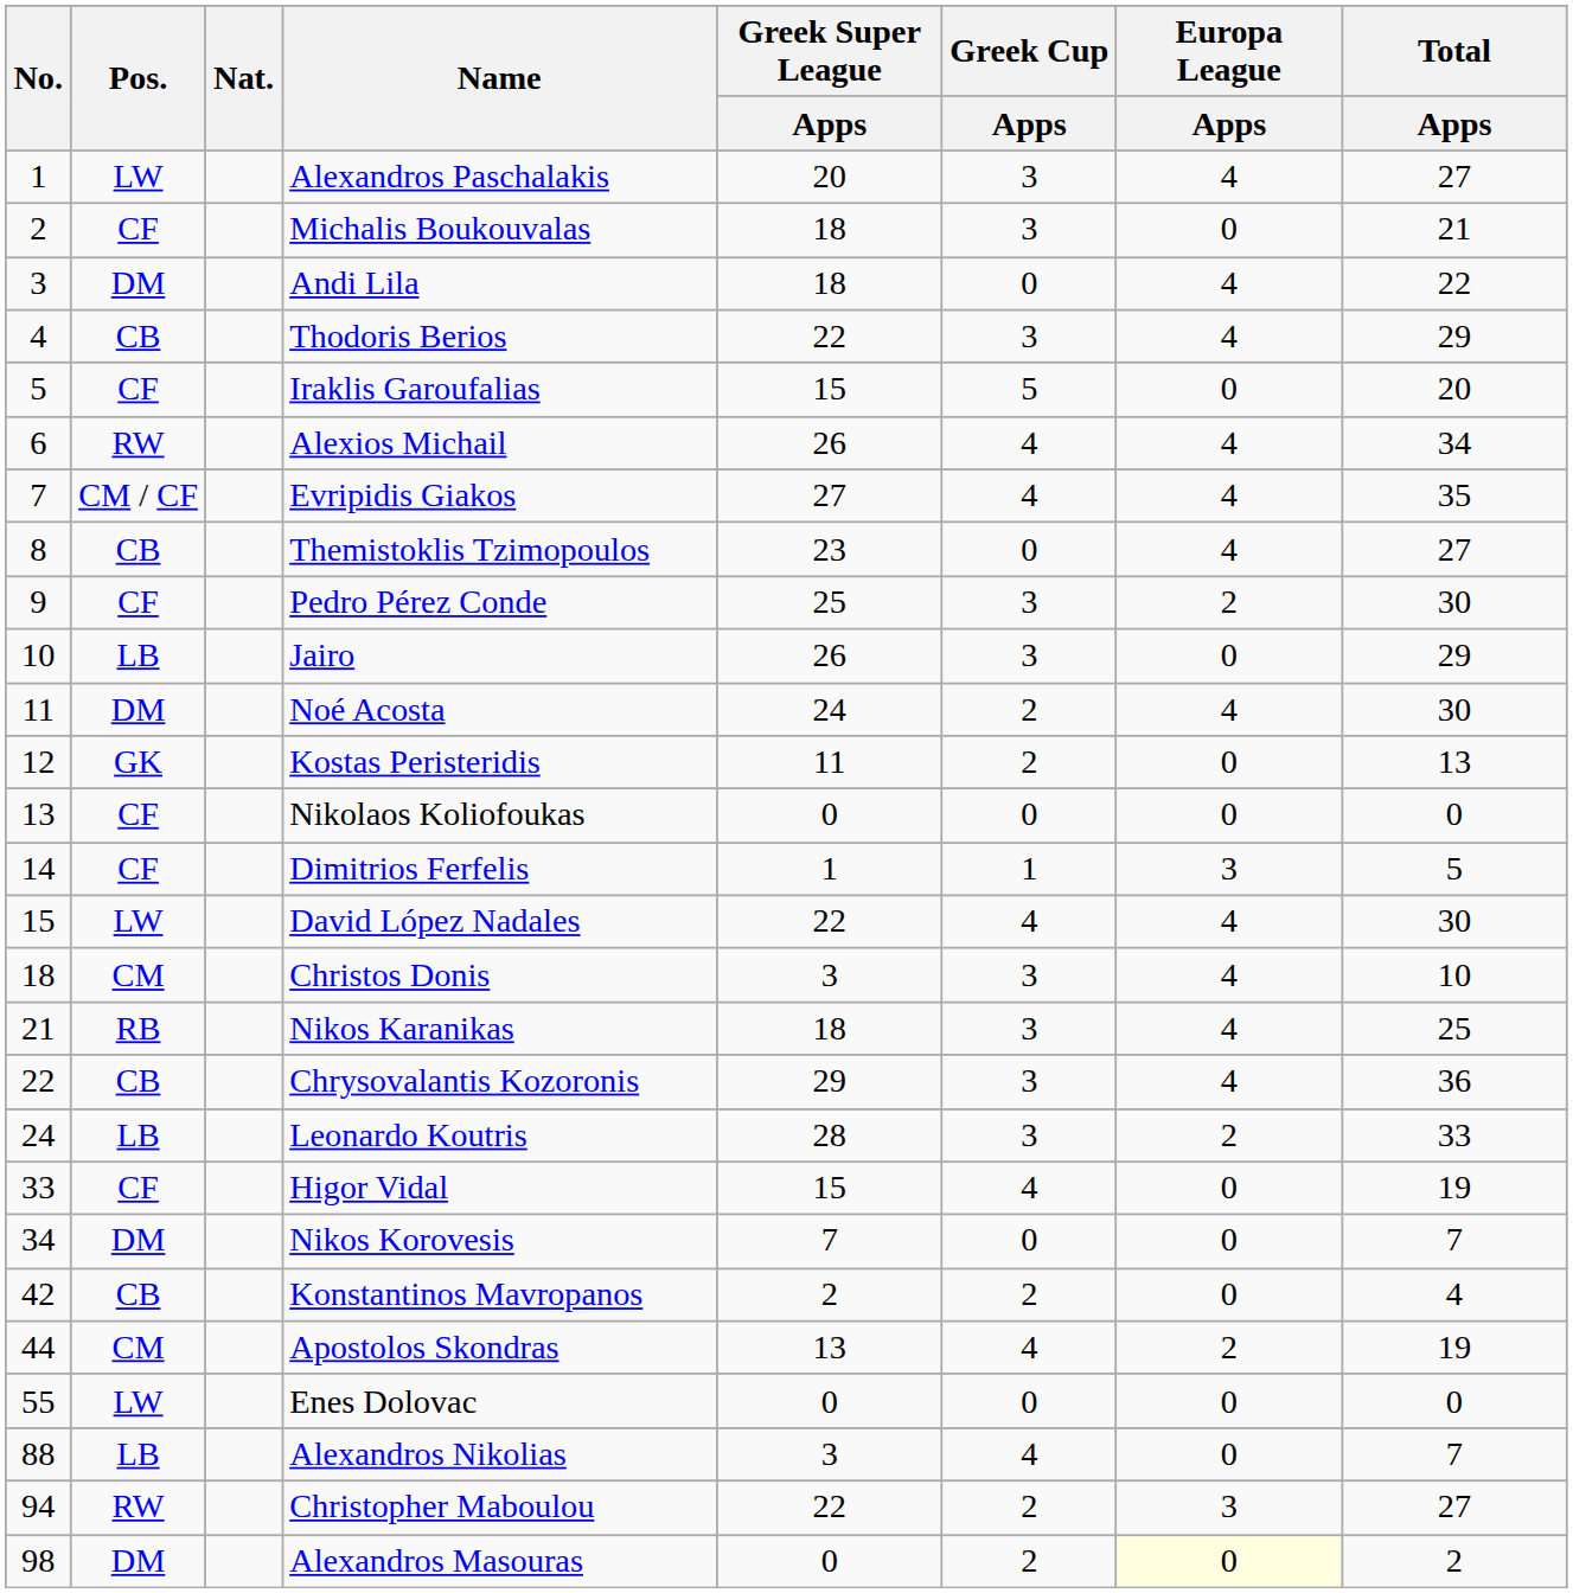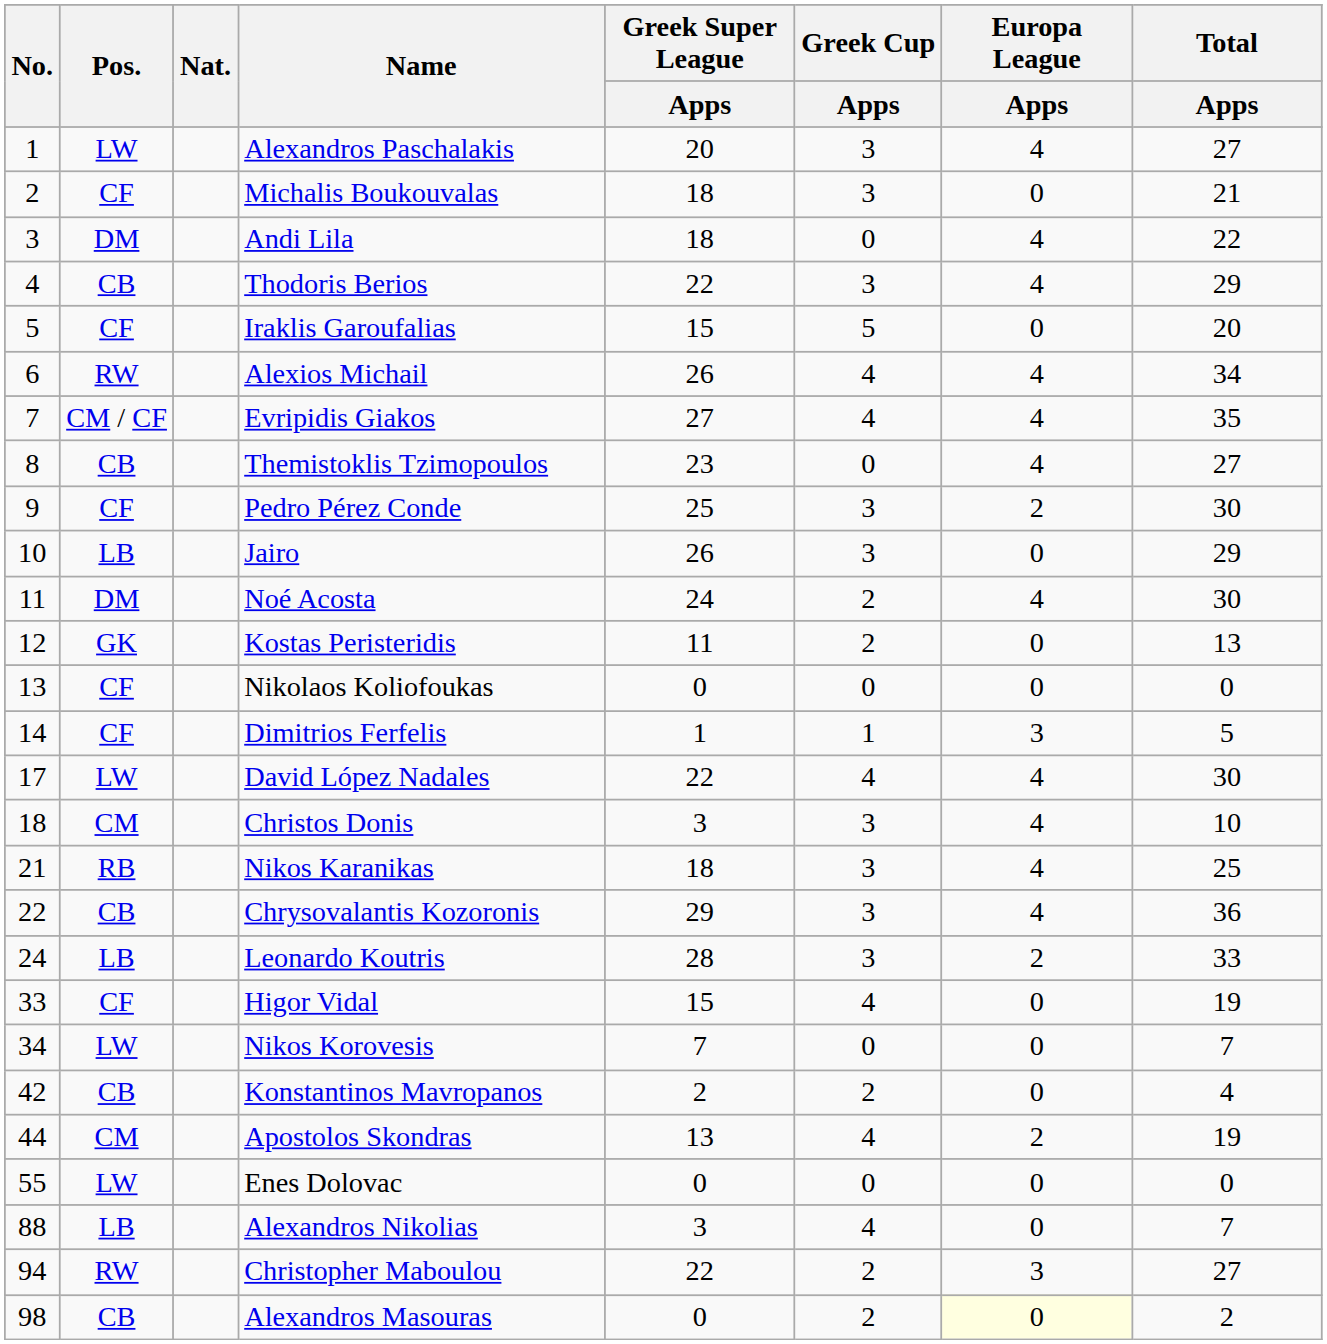David López Nadales | No.: 15 -> 17
Nikos Korovesis | Pos.: DM -> LW
Alexandros Masouras | Pos.: DM -> CB
